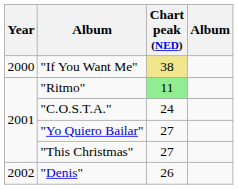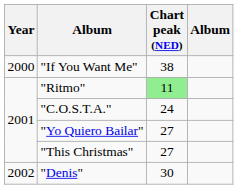"If You Want Me" | Chart peak (NED): khaki background -> no background
"Denis" | Chart peak (NED): 26 -> 30
